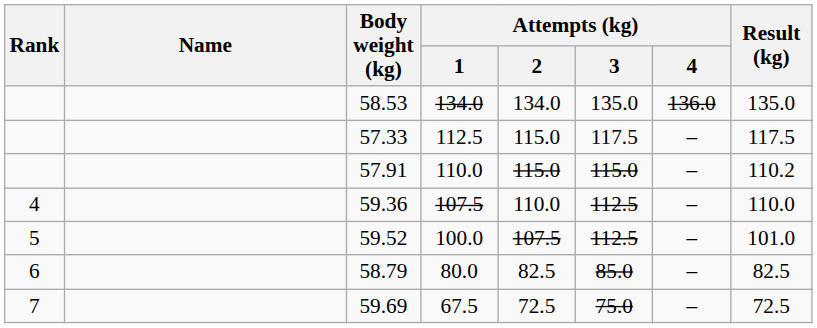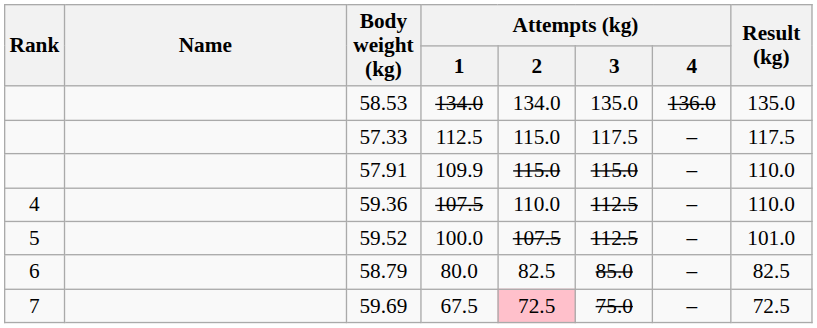57.91 | Attempts (kg) / 1: 110.0 -> 109.9
57.91 | Result (kg): 110.2 -> 110.0
59.69 | Attempts (kg) / 2: no background -> pink background
